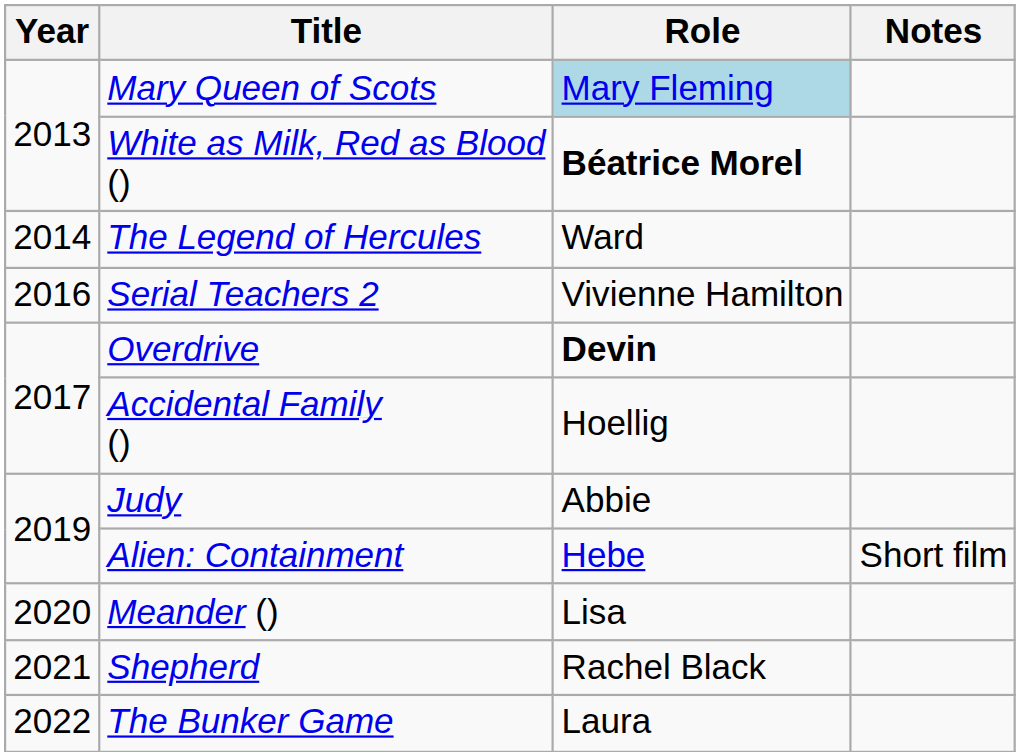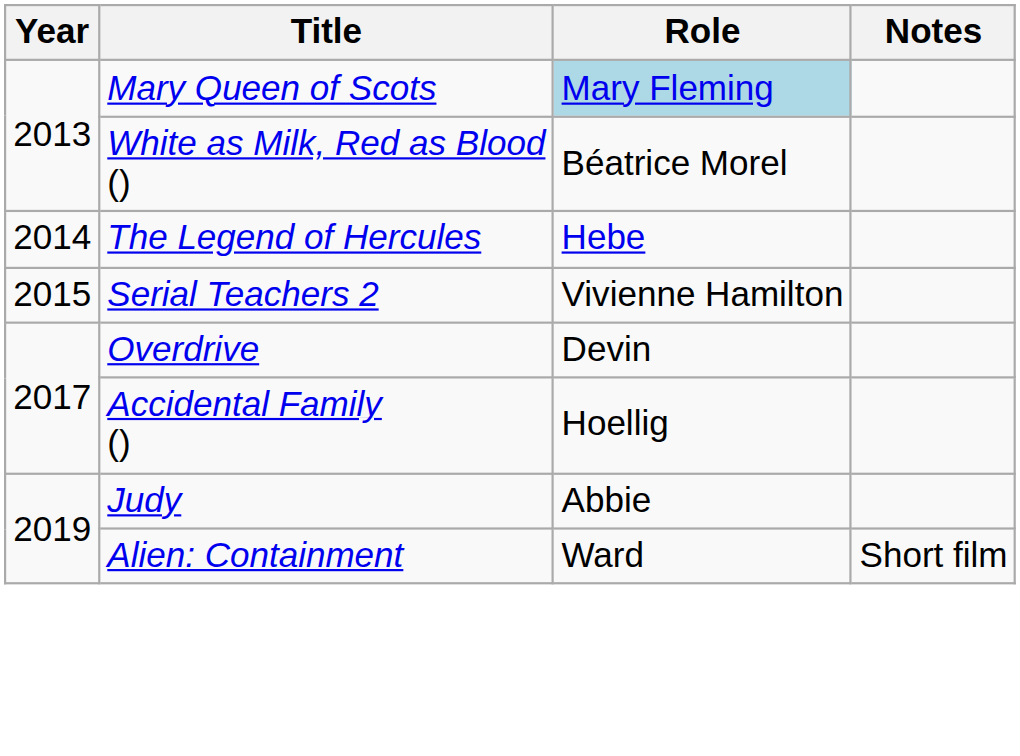White as Milk, Red as Blood () | Role: bold -> normal
The Legend of Hercules | Role: Ward -> Hebe
Serial Teachers 2 | Year: 2016 -> 2015
Overdrive | Role: bold -> normal
Alien: Containment | Role: Hebe -> Ward
- row: 2020 | Meander () | Lisa
- row: 2021 | Shepherd | Rachel Black
- row: 2022 | The Bunker Game | Laura
